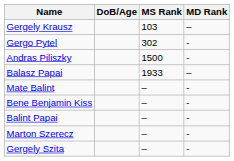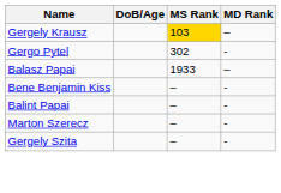Gergely Krausz | MS Rank: no background -> gold background
- row: Andras Piliszky | 1500 | -
- row: Mate Balint | – | -
